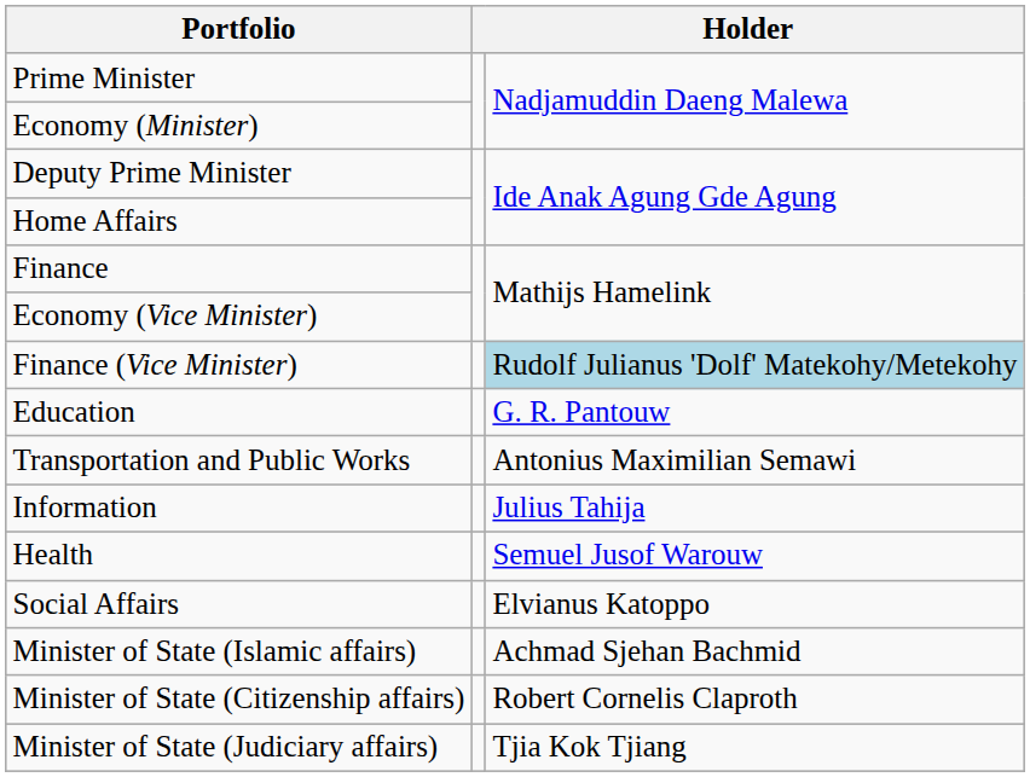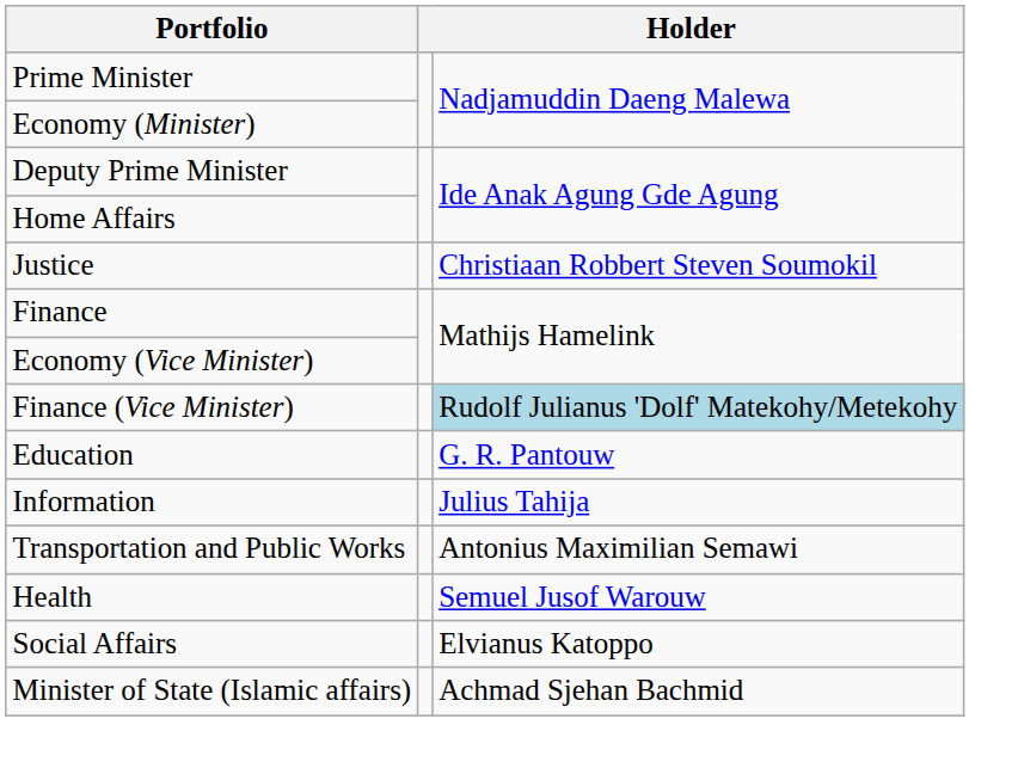+ row: Justice | Christiaan Robbert Steven Soumokil
rows swapped: Information <-> Transportation and Public Works
- row: Minister of State (Citizenship affairs) | Robert Cornelis Claproth
- row: Minister of State (Judiciary affairs) | Tjia Kok Tjiang
